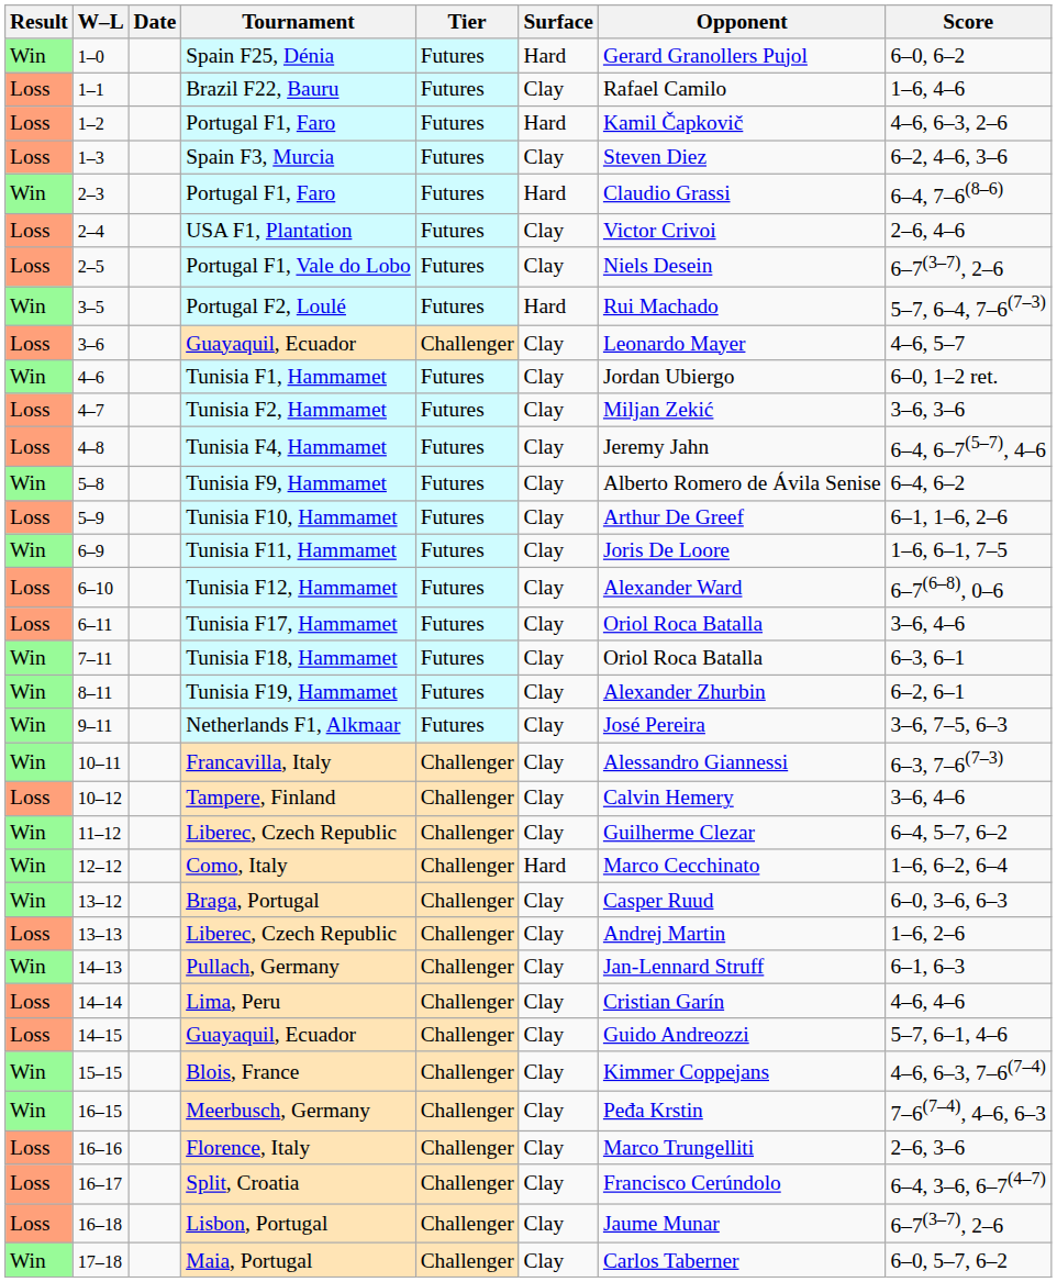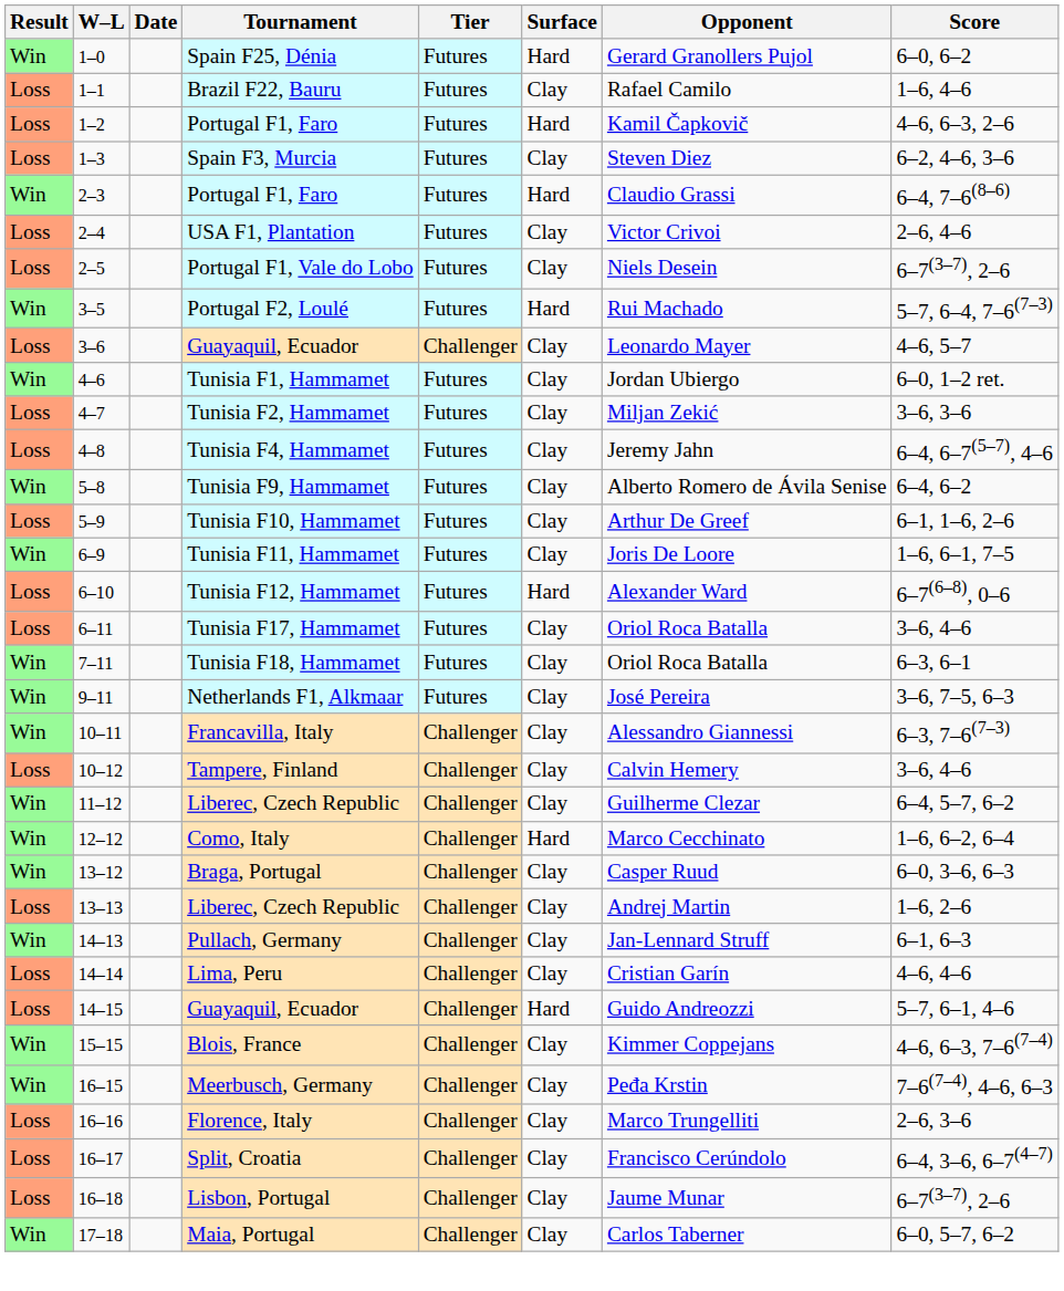Tunisia F12, Hammamet | Surface: Clay -> Hard
- row: Win | 8–11 | Tunisia F19, Hammamet | Futures | Clay | Alexander Zhurbin | 6–2, 6–1
14–15 / Guayaquil, Ecuador | Surface: Clay -> Hard
